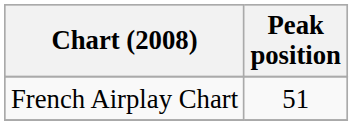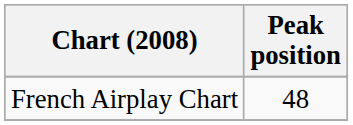French Airplay Chart | Peak position: 51 -> 48
